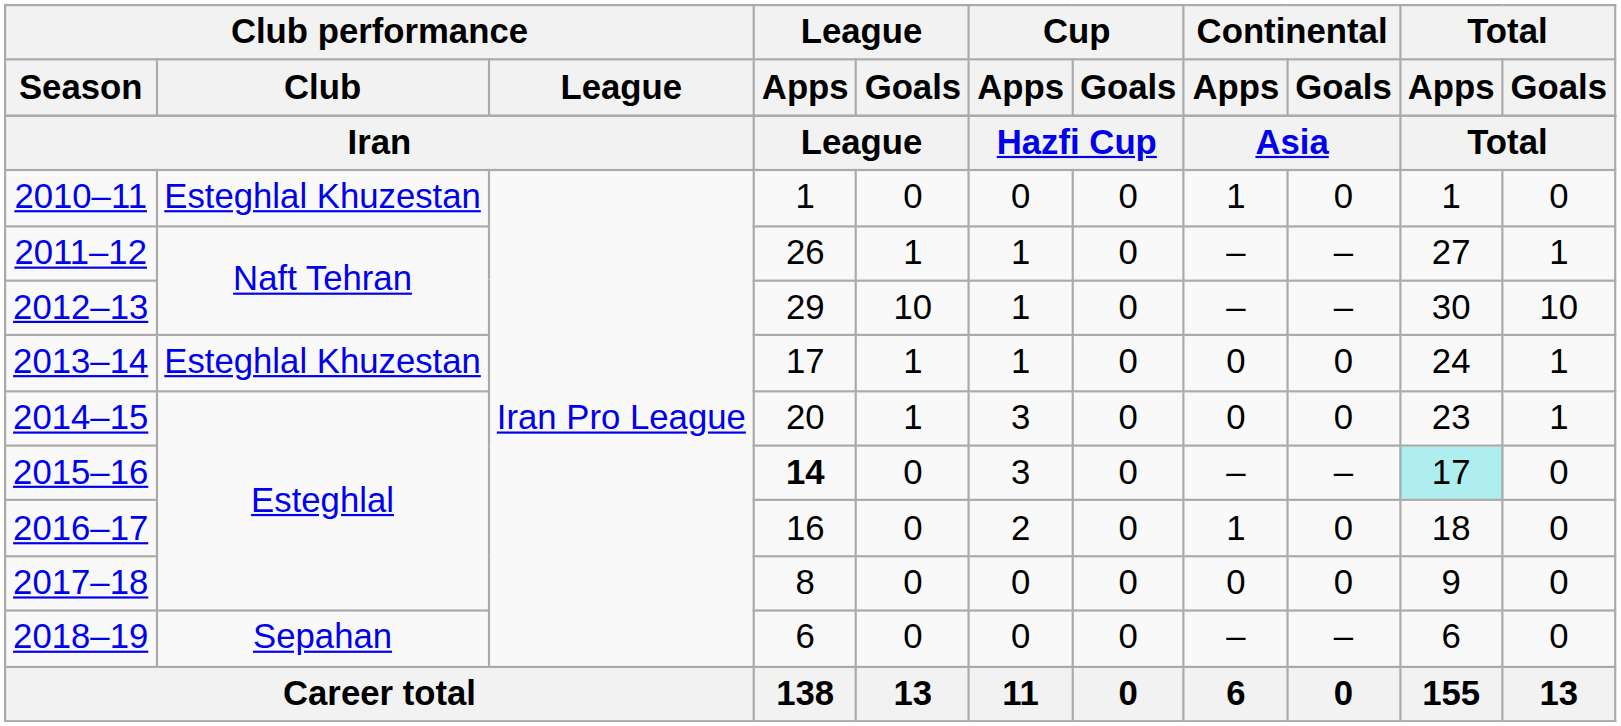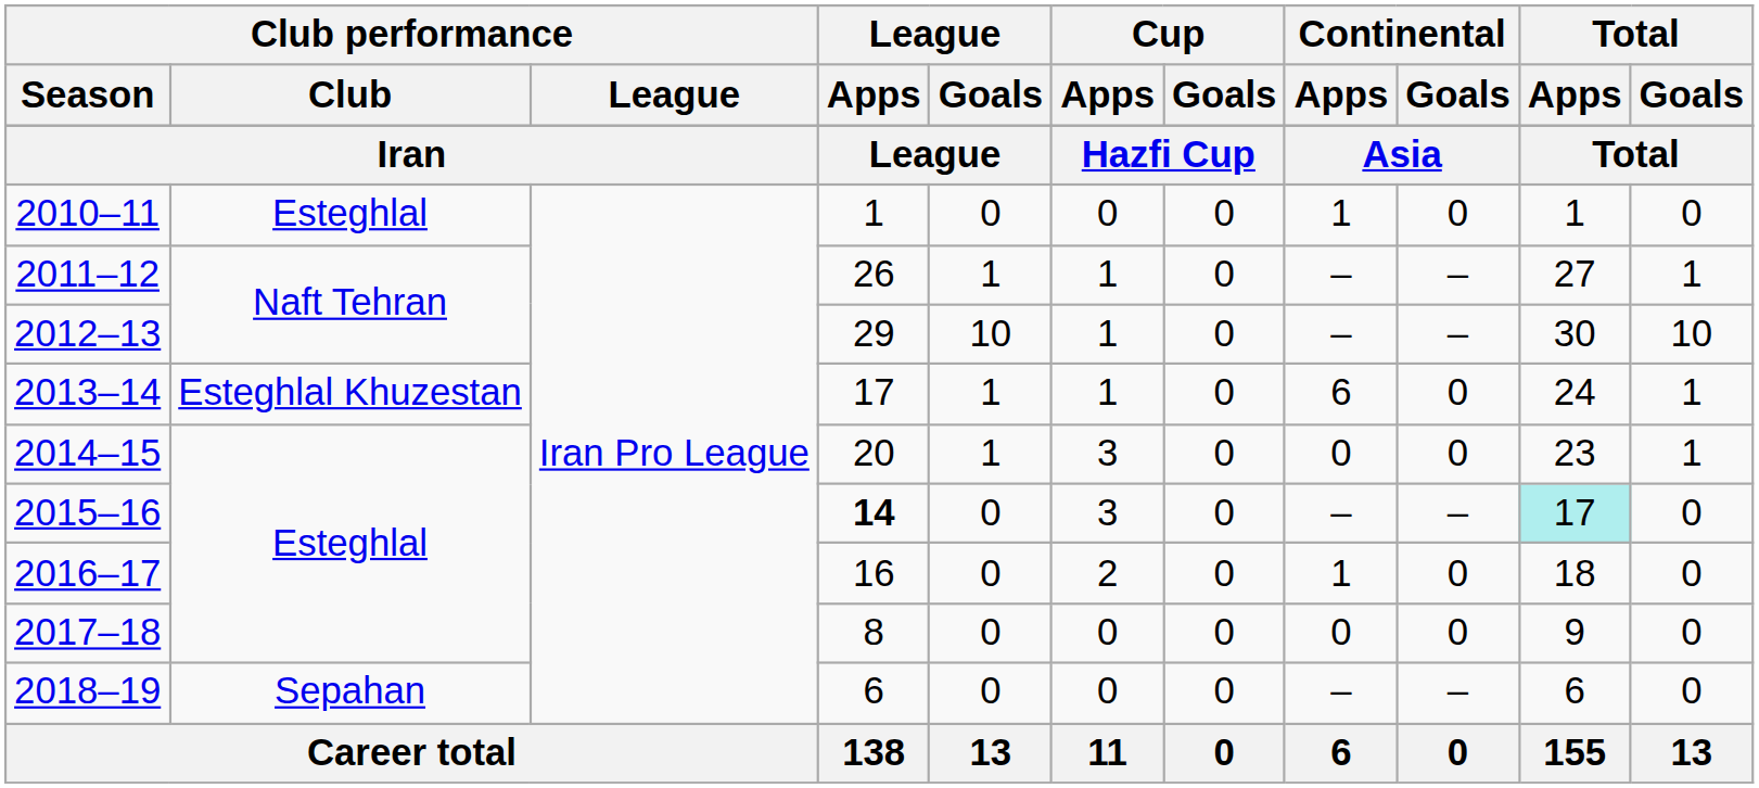2010–11 | Club performance / Club: Esteghlal Khuzestan -> Esteghlal
2013–14 | Continental / Apps: 0 -> 6
